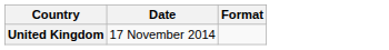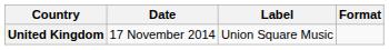+ column: Label | Union Square Music
